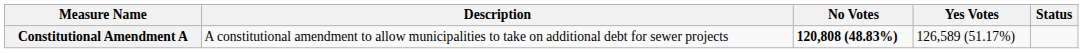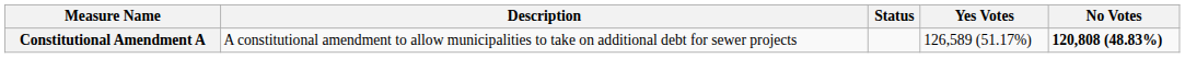columns swapped: Status <-> No Votes
